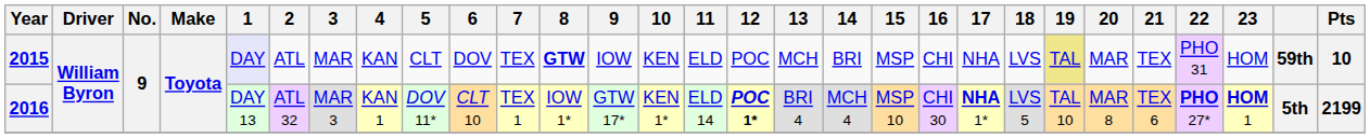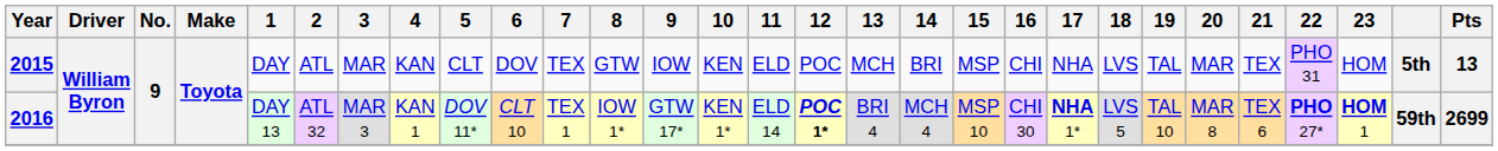2015 | 1: lavender background -> no background
2015 | 8: bold -> normal
2015 | 19: khaki background -> no background
2015 | column 28: 59th -> 5th
2015 | Pts: 10 -> 13
2016 | column 28: 5th -> 59th
2016 | Pts: 2199 -> 2699
